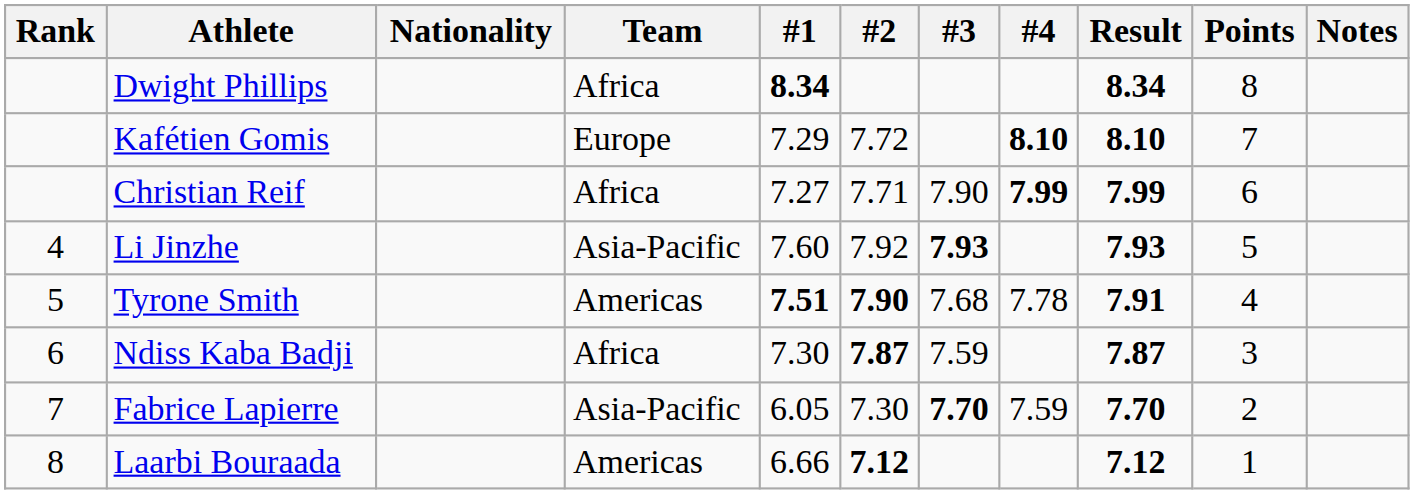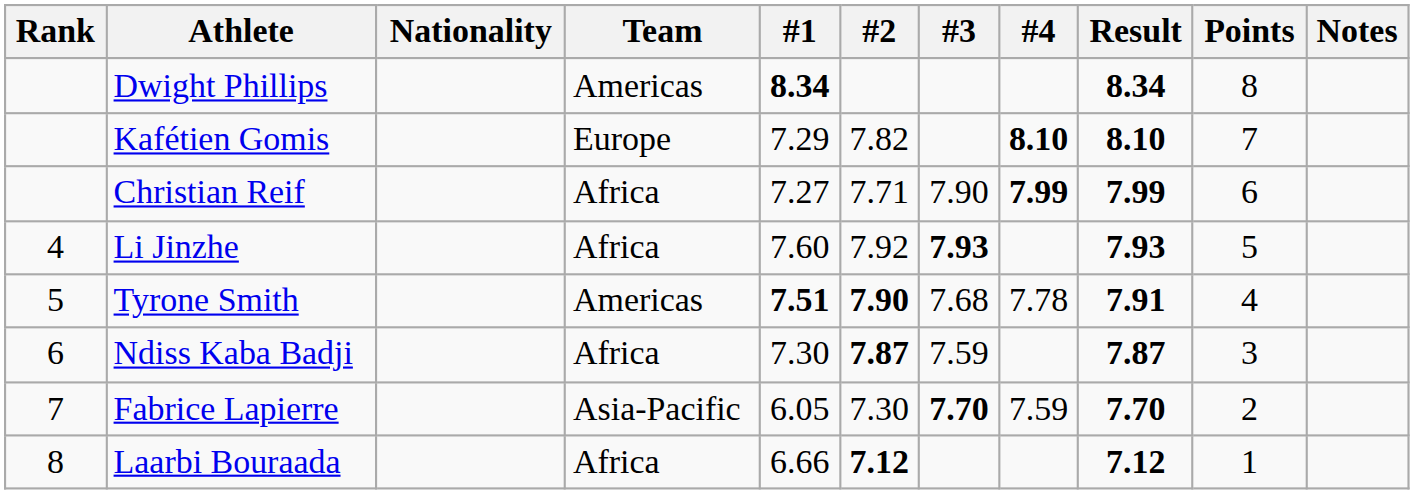Dwight Phillips | Team: Africa -> Americas
Kafétien Gomis | #2: 7.72 -> 7.82
Li Jinzhe | Team: Asia-Pacific -> Africa
Laarbi Bouraada | Team: Americas -> Africa
